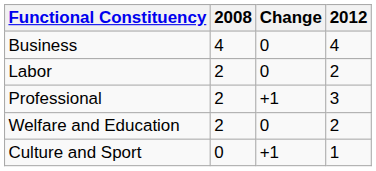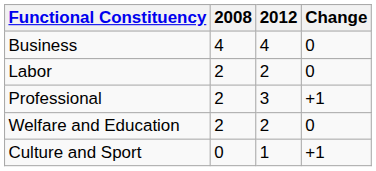columns swapped: 2012 <-> Change
